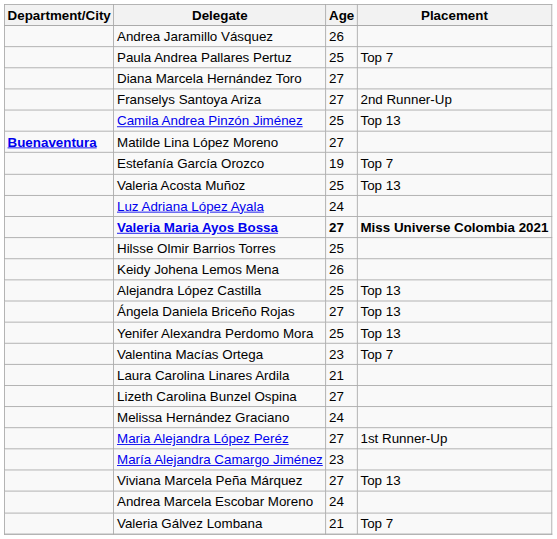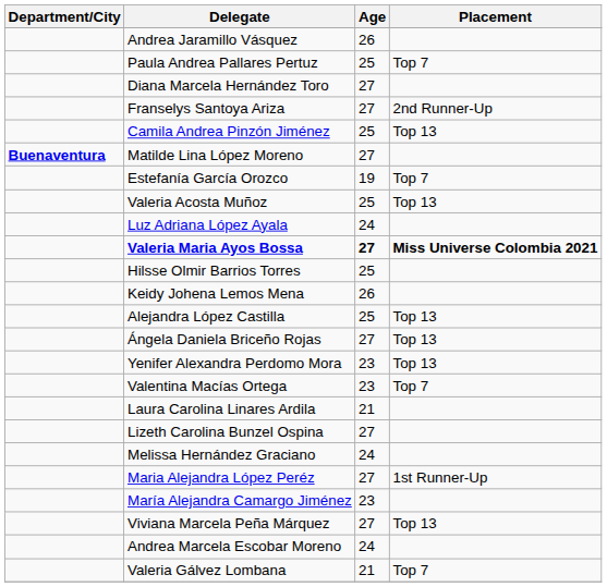Yenifer Alexandra Perdomo Mora | Age: 25 -> 23
